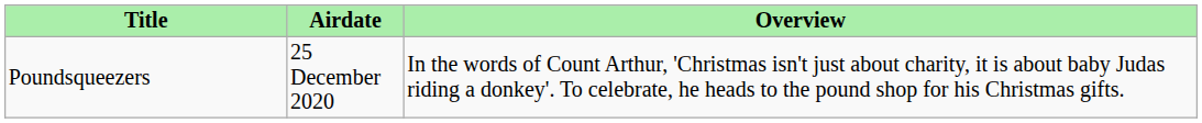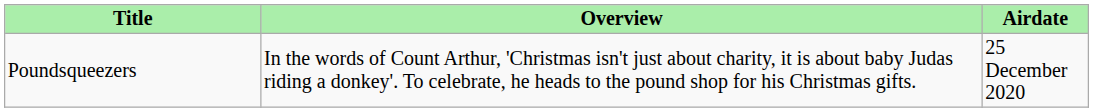columns swapped: Airdate <-> Overview
